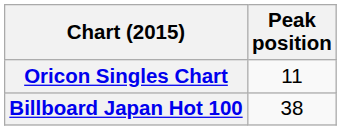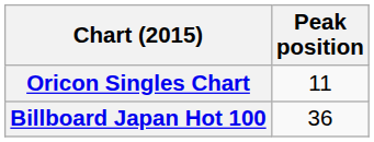Billboard Japan Hot 100 | Peak position: 38 -> 36
